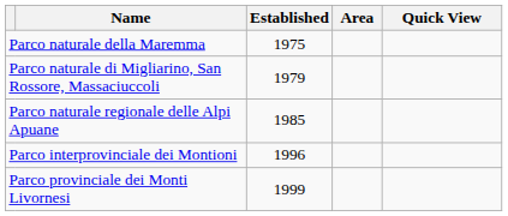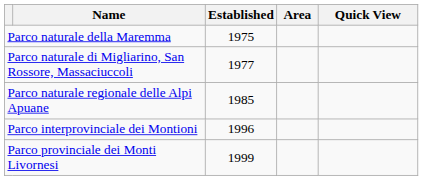Parco naturale di Migliarino, San Rossore, Massaciuccoli | Established: 1979 -> 1977
